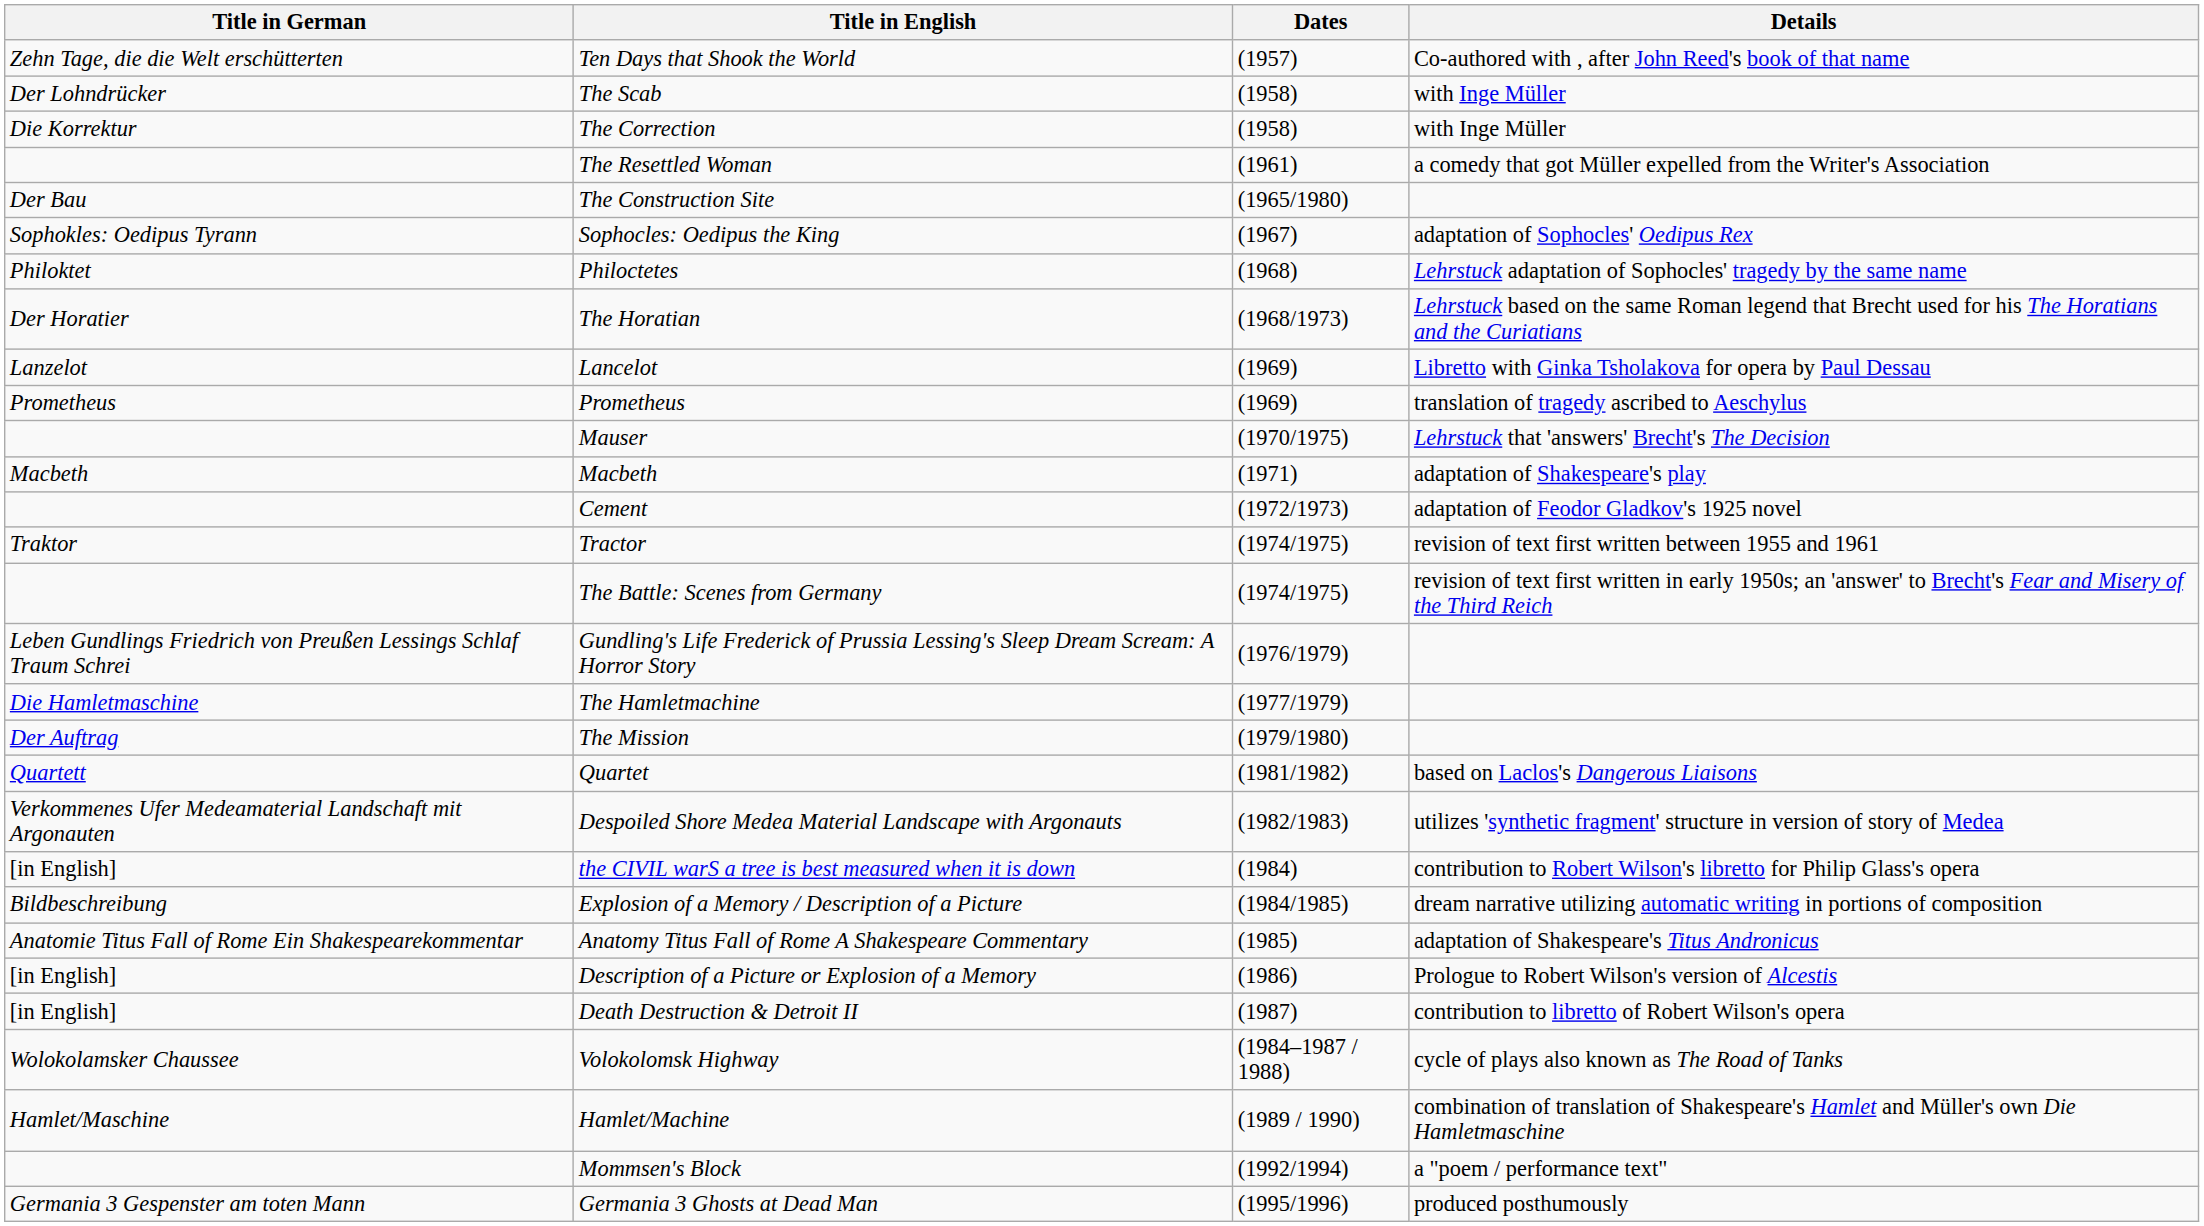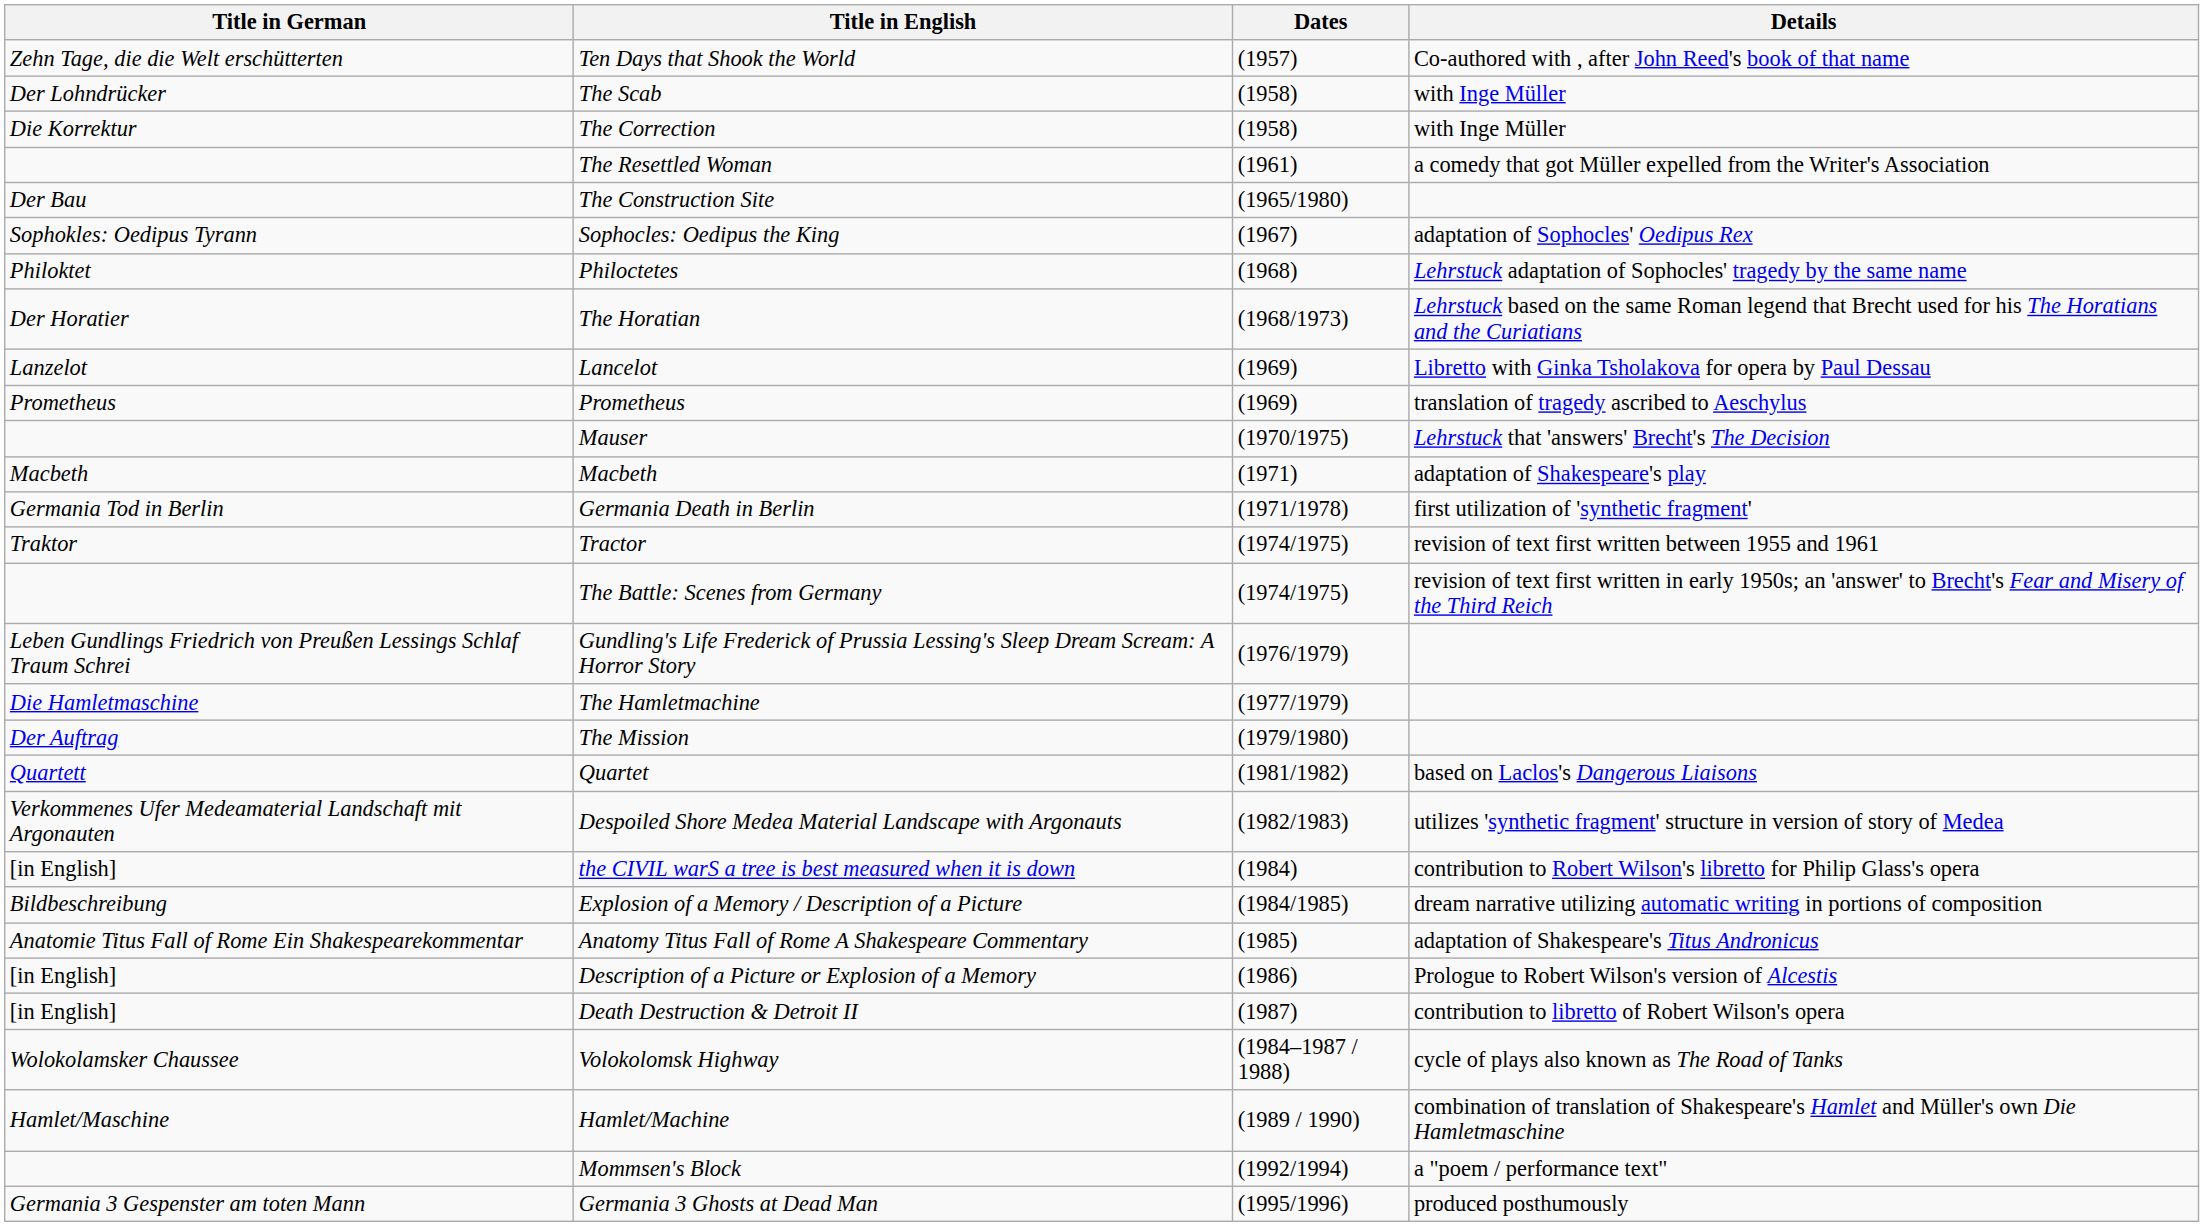+ row: Germania Tod in Berlin | Germania Death in Berlin | (1971/1978) | first utilization of 'synthetic fragment'
- row: Cement | (1972/1973) | adaptation of Feodor Gladkov's 1925 novel
